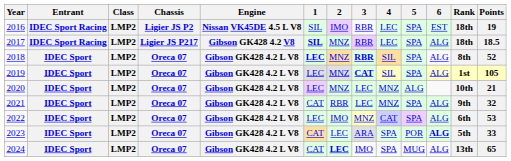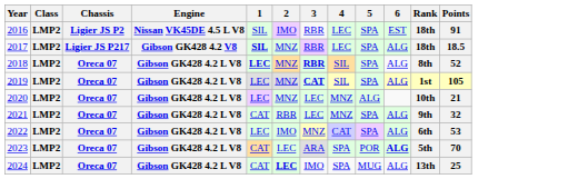- column: Entrant | IDEC Sport Racing | IDEC Sport Racing | IDEC Sport | IDEC Sport | IDEC Sport | IDEC Sport | IDEC Sport | IDEC Sport | IDEC Sport
2016 | Points: 19 -> 91
2023 | Points: 33 -> 70
2024 | Points: 65 -> 25
